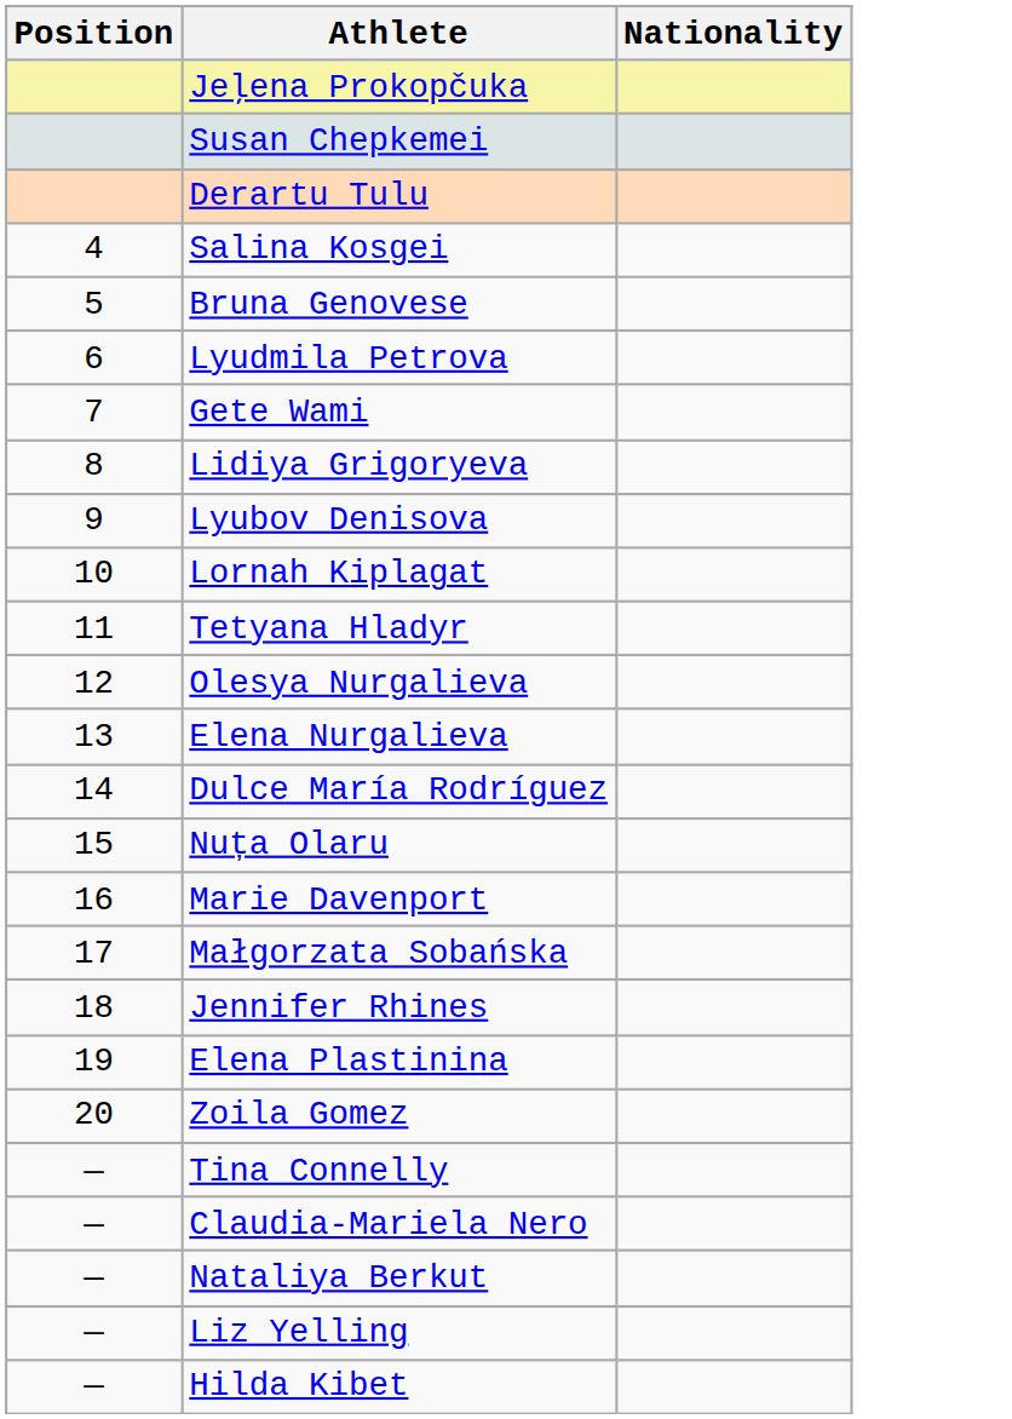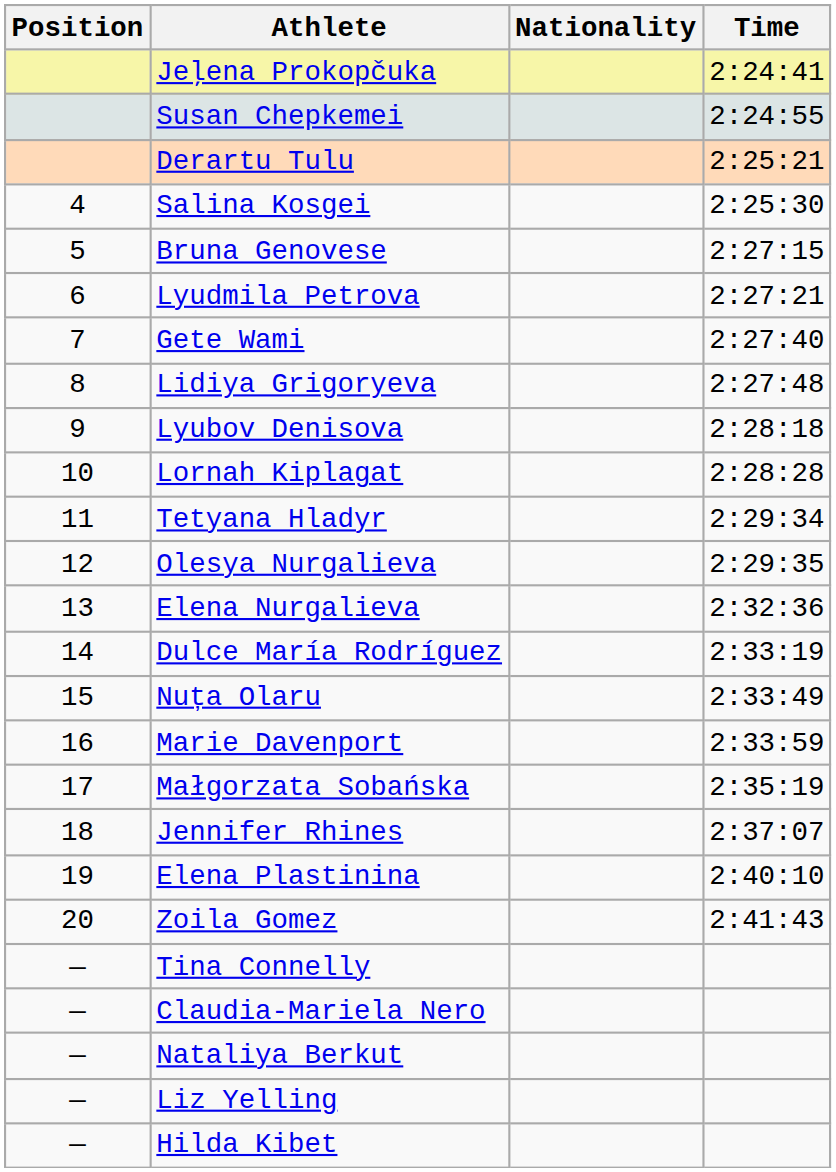+ column: Time | 2:24:41 | 2:24:55 | 2:25:21 | 2:25:30 | 2:27:15 | 2:27:21 | 2:27:40 | 2:27:48 | 2:28:18 | 2:28:28 | 2:29:34 | 2:29:35 | 2:32:36 | 2:33:19 | 2:33:49 | 2:33:59 | 2:35:19 | 2:37:07 | 2:40:10 | 2:41:43
